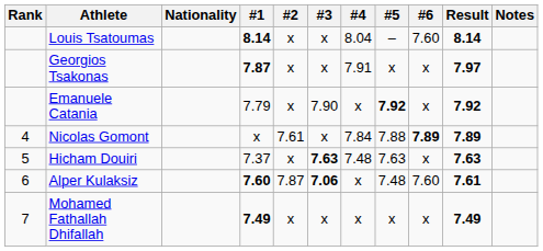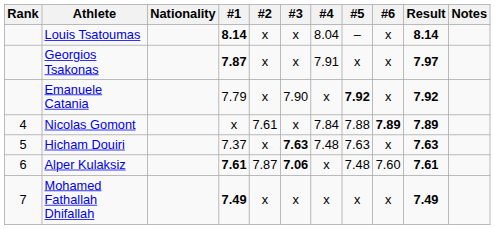Louis Tsatoumas | #6: 7.60 -> x
Alper Kulaksiz | #1: 7.60 -> 7.61
